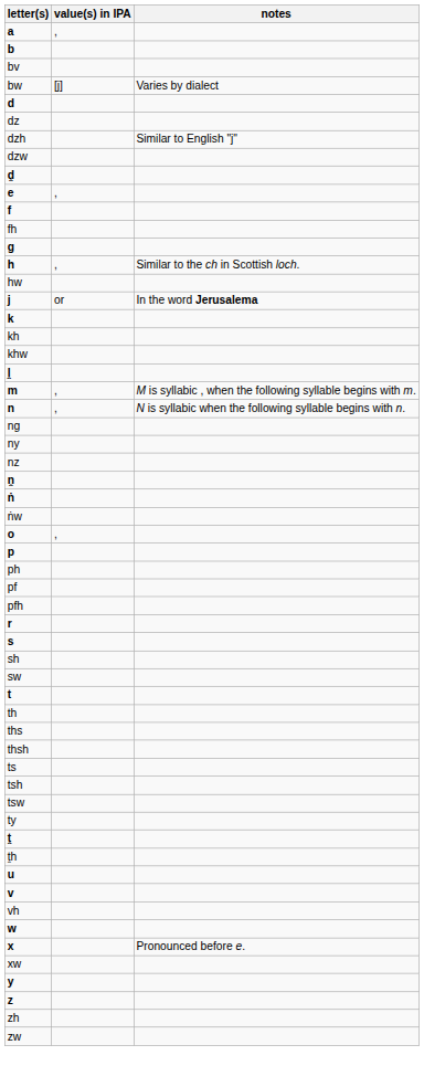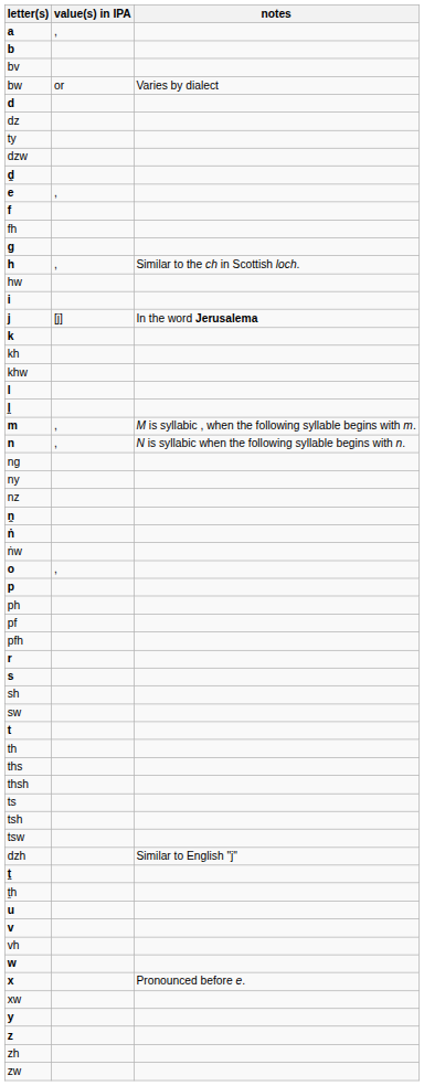bw | value(s) in IPA: [j] -> or
rows swapped: dzh <-> ty
+ row: i
j | value(s) in IPA: or -> [j]
+ row: l
